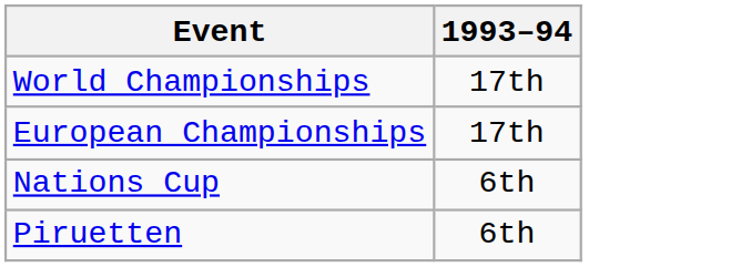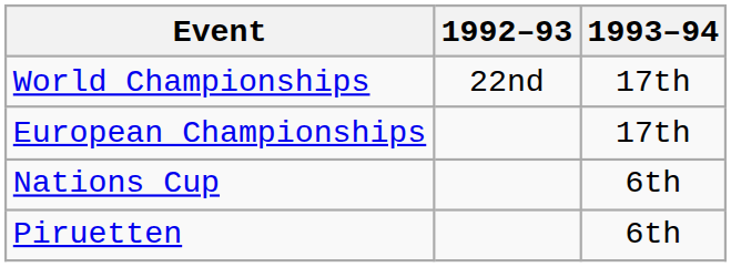+ column: 1992–93 | 22nd
